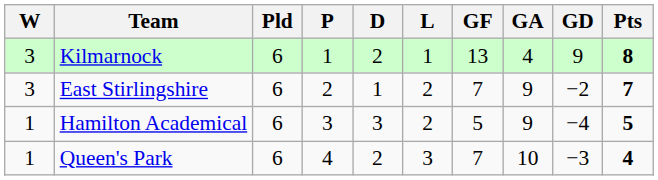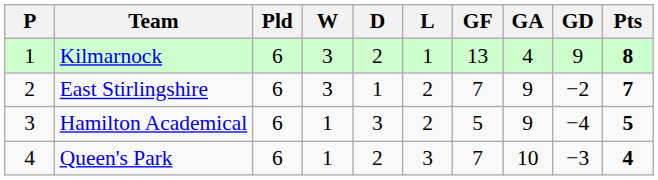columns swapped: P <-> W
